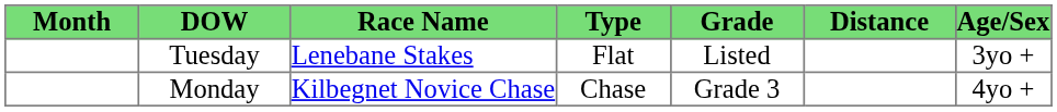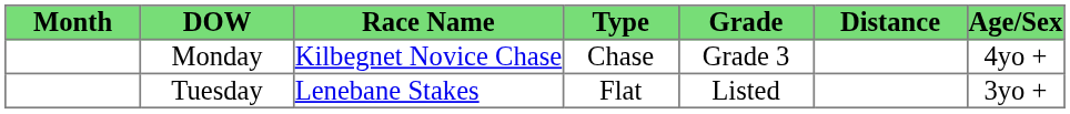rows swapped: Tuesday <-> Monday
